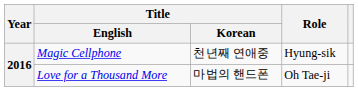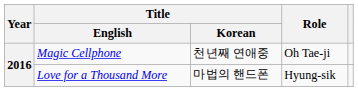Magic Cellphone | Role: Hyung-sik -> Oh Tae-ji
Love for a Thousand More | Role: Oh Tae-ji -> Hyung-sik
